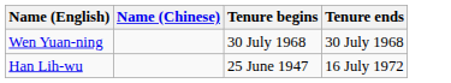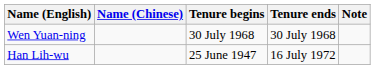+ column: Note
